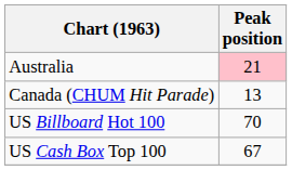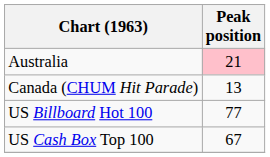US Billboard Hot 100 | Peak position: 70 -> 77
